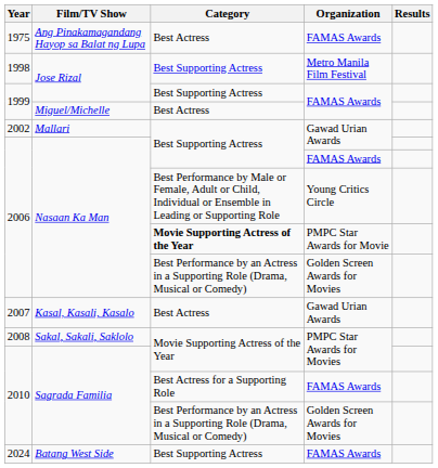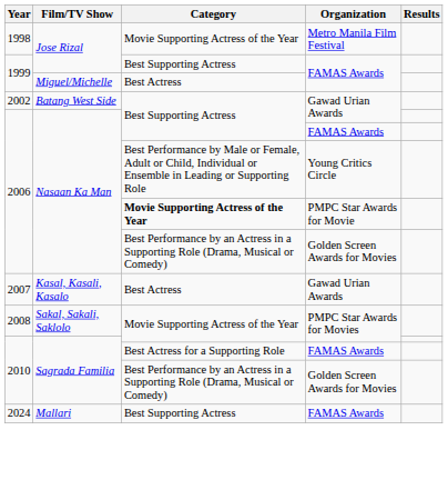- row: 1975 | Ang Pinakamagandang Hayop sa Balat ng Lupa | Best Actress | FAMAS Awards
1998 | Category: Best Supporting Actress -> Movie Supporting Actress of the Year
2002 | Film/TV Show: Mallari -> Batang West Side
2024 | Film/TV Show: Batang West Side -> Mallari
